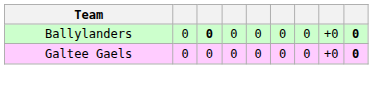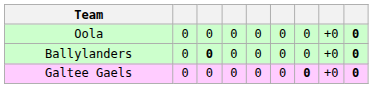+ row: Oola | 0 | 0 | 0 | 0 | 0 | 0 | +0 | 0
Galtee Gaels | column 7: normal -> bold
